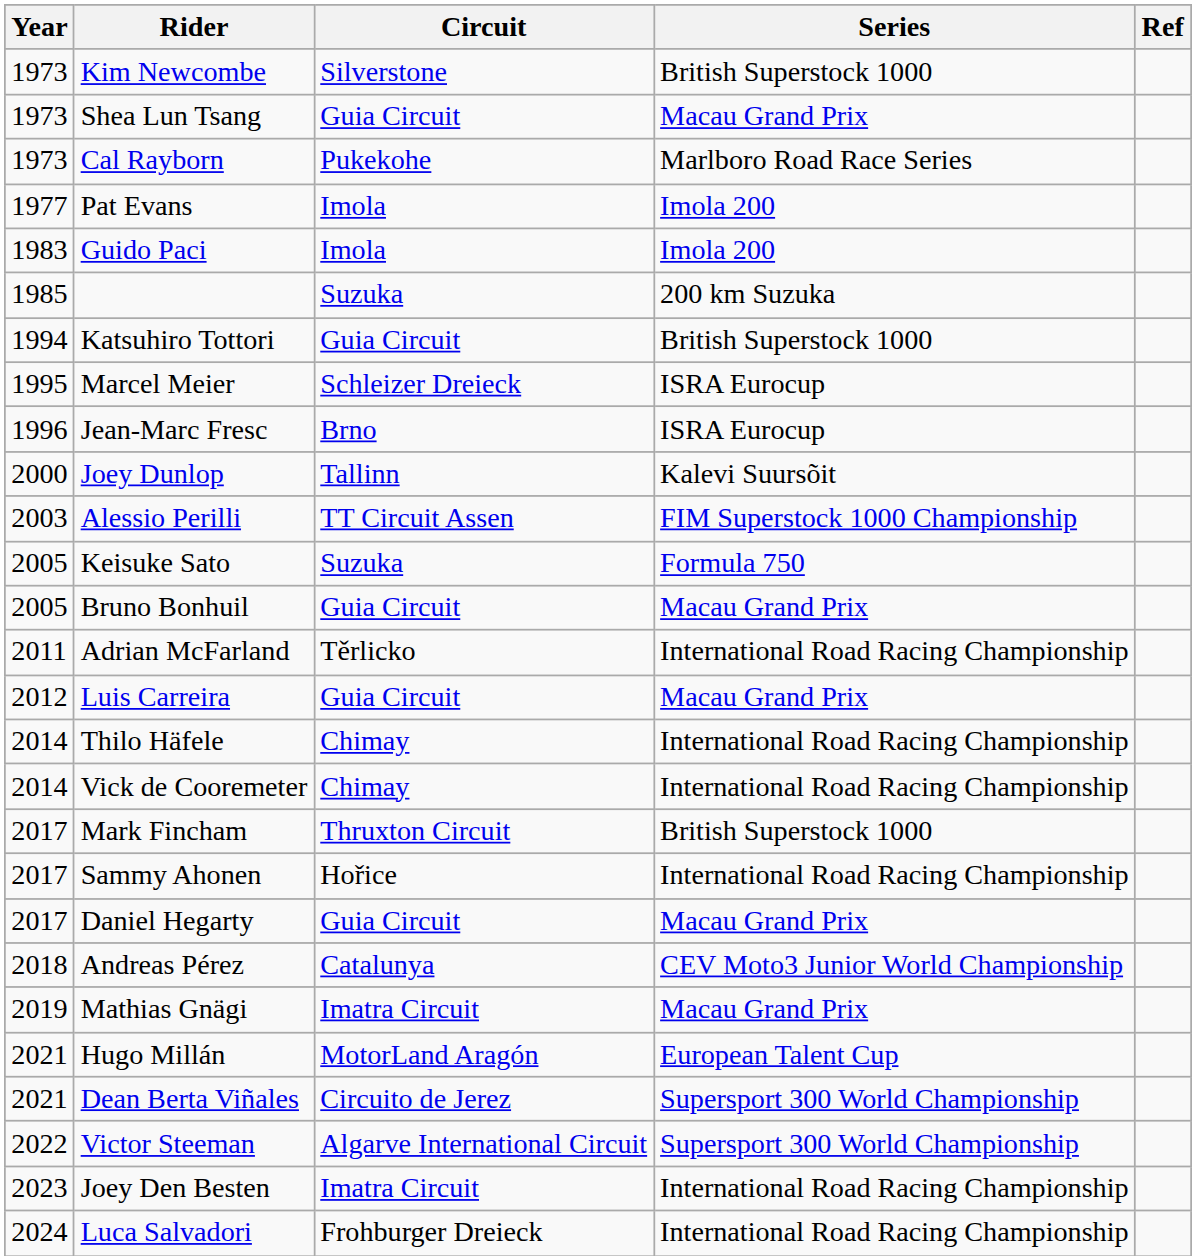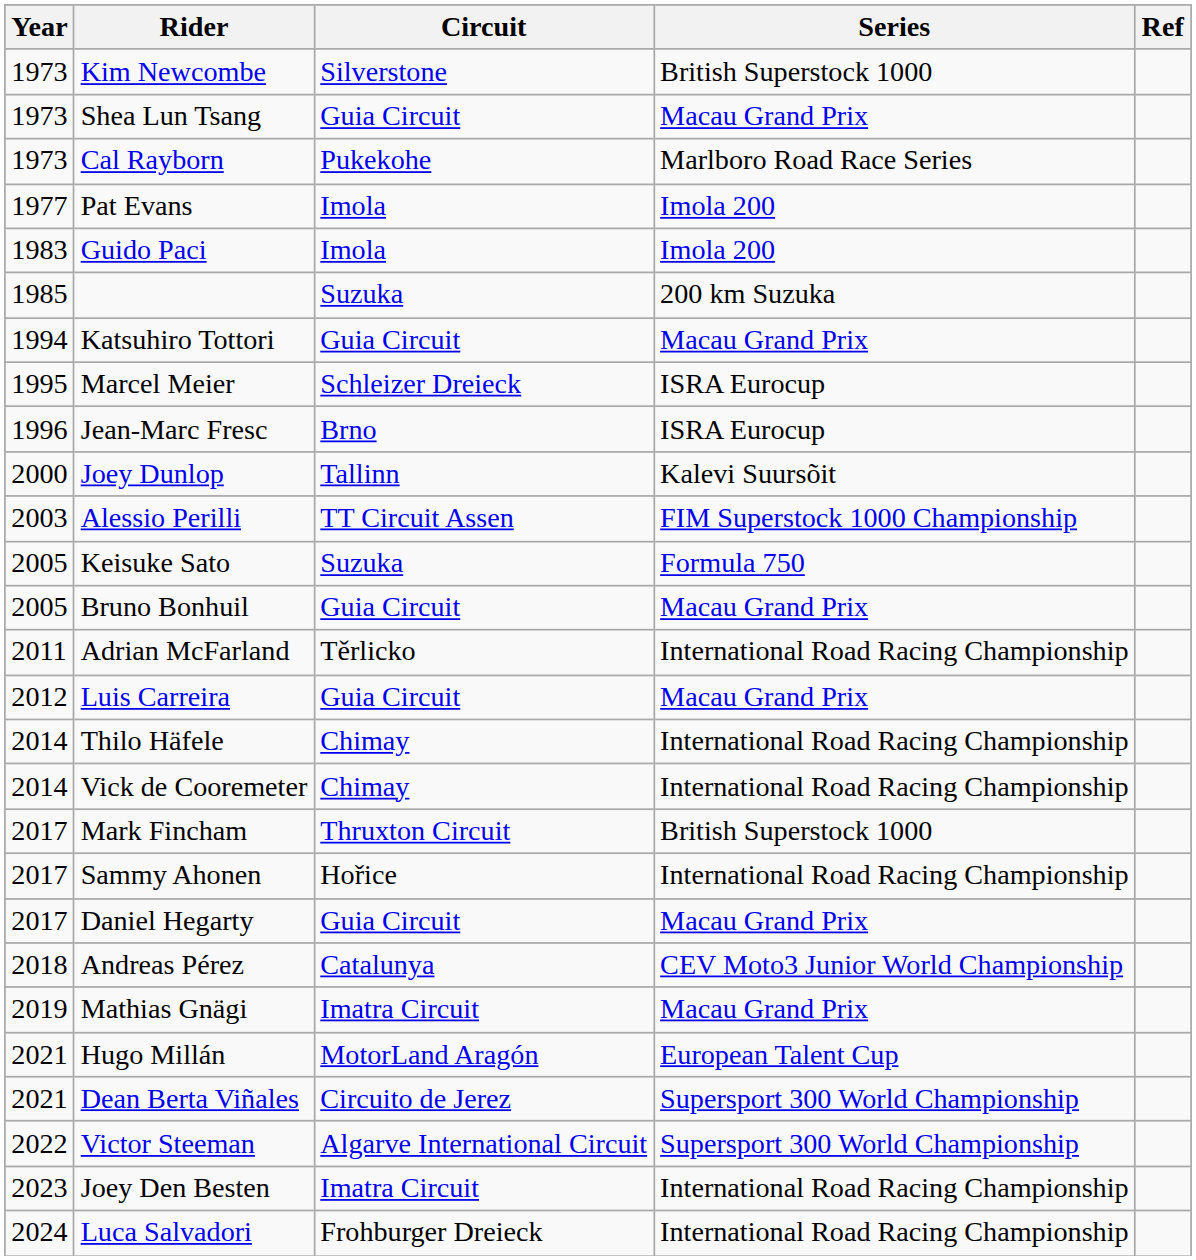Katsuhiro Tottori | Series: British Superstock 1000 -> Macau Grand Prix
